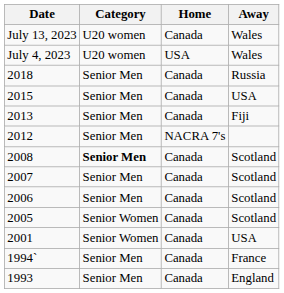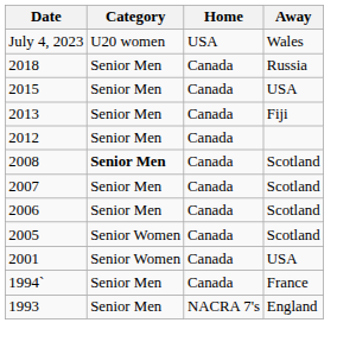- row: July 13, 2023 | U20 women | Canada | Wales
2012 | Home: NACRA 7's -> Canada
1993 | Home: Canada -> NACRA 7's
